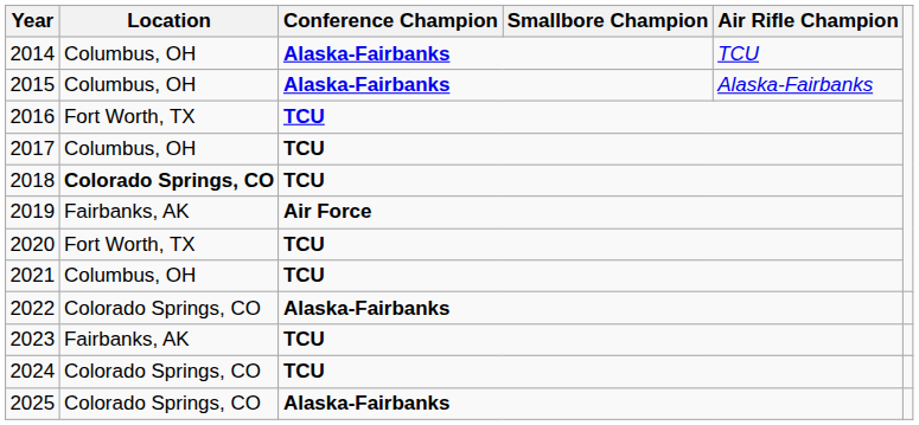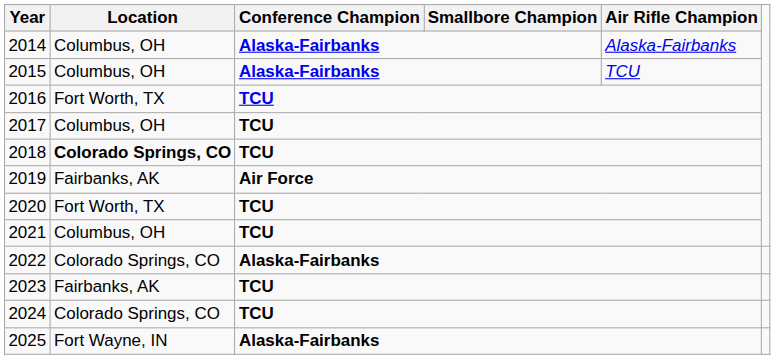2014 | Air Rifle Champion: TCU -> Alaska-Fairbanks
2015 | Air Rifle Champion: Alaska-Fairbanks -> TCU
2025 | Location: Colorado Springs, CO -> Fort Wayne, IN
